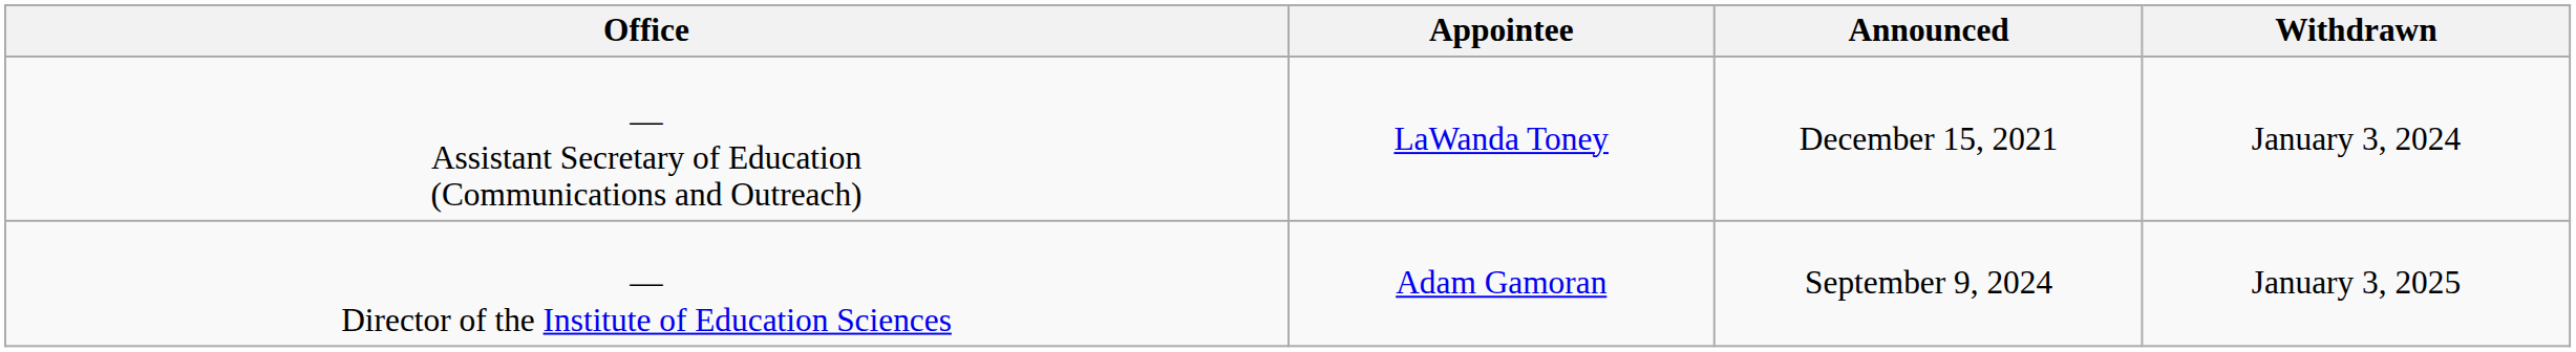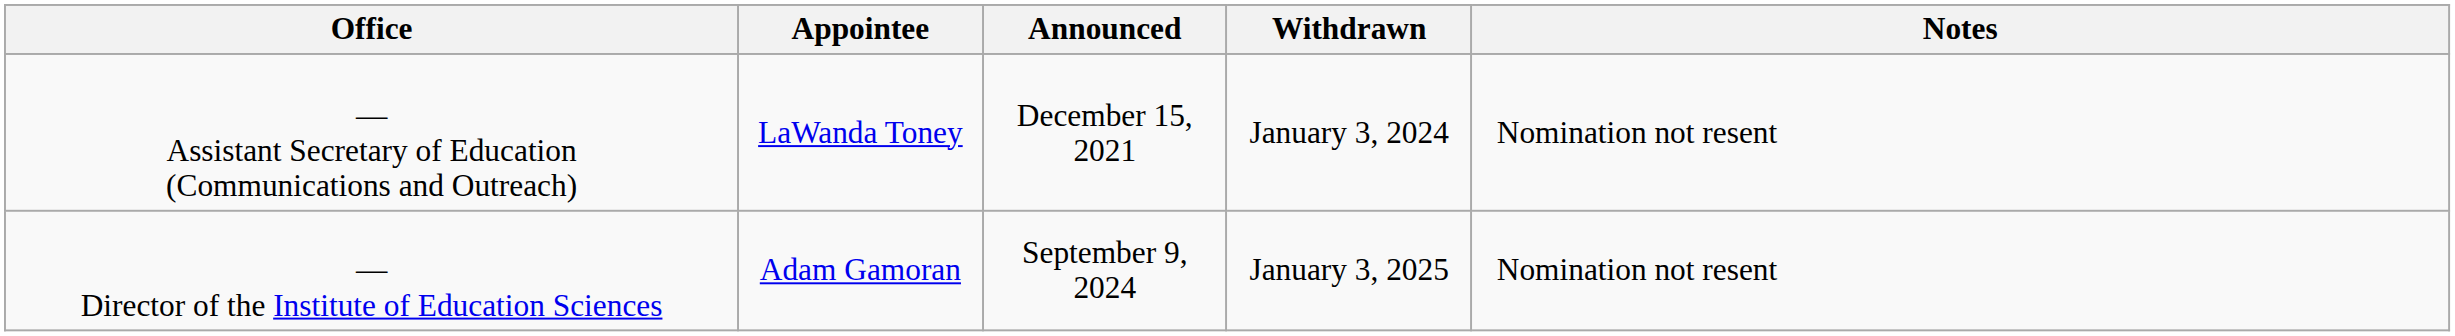+ column: Notes | Nomination not resent | Nomination not resent
